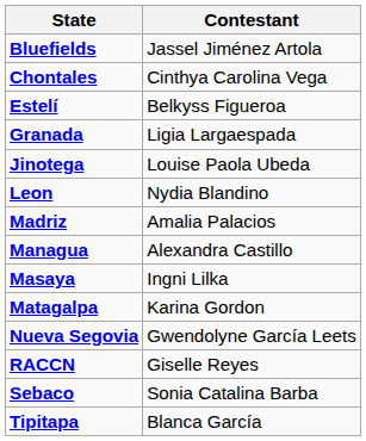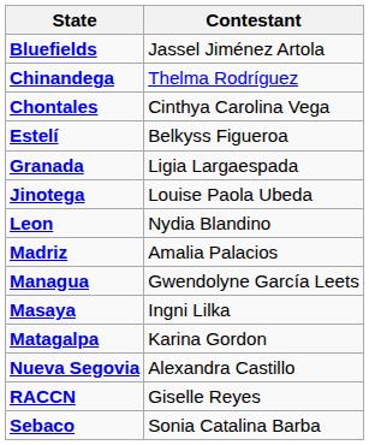+ row: Chinandega | Thelma Rodríguez
Managua | Contestant: Alexandra Castillo -> Gwendolyne García Leets
Nueva Segovia | Contestant: Gwendolyne García Leets -> Alexandra Castillo
- row: Tipitapa | Blanca García
